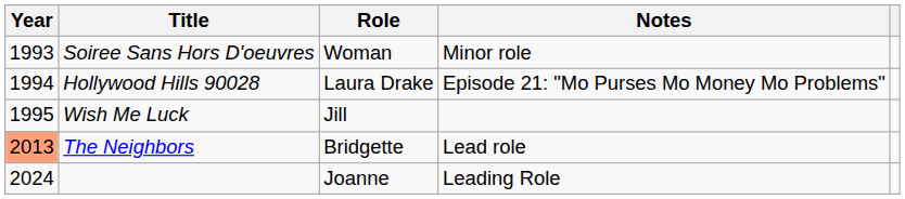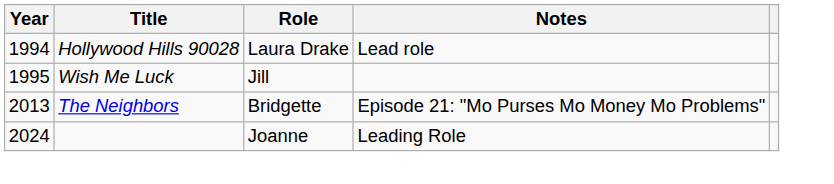- row: 1993 | Soiree Sans Hors D'oeuvres | Woman | Minor role
Hollywood Hills 90028 | Notes: Episode 21: "Mo Purses Mo Money Mo Problems" -> Lead role
The Neighbors | Year: lightsalmon background -> no background
The Neighbors | Notes: Lead role -> Episode 21: "Mo Purses Mo Money Mo Problems"
